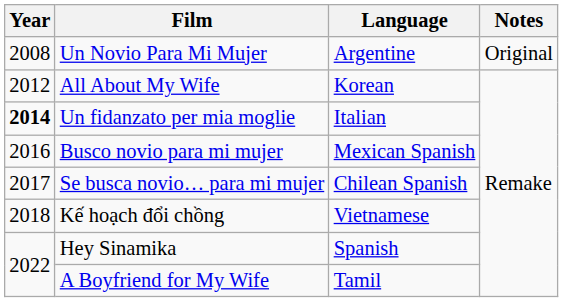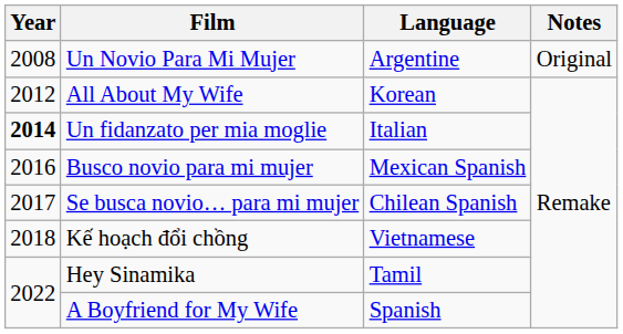Hey Sinamika | Language: Spanish -> Tamil
A Boyfriend for My Wife | Language: Tamil -> Spanish
